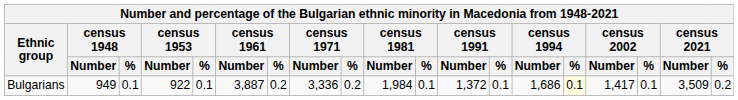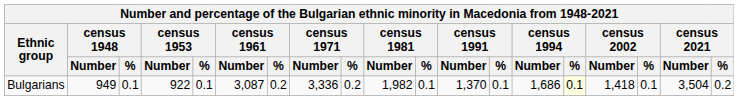Bulgarians | census 1961 / Number: 3,887 -> 3,087
Bulgarians | census 1981 / Number: 1,984 -> 1,982
Bulgarians | census 1991 / Number: 1,372 -> 1,370
Bulgarians | census 2002 / Number: 1,417 -> 1,418
Bulgarians | census 2021 / Number: 3,509 -> 3,504
